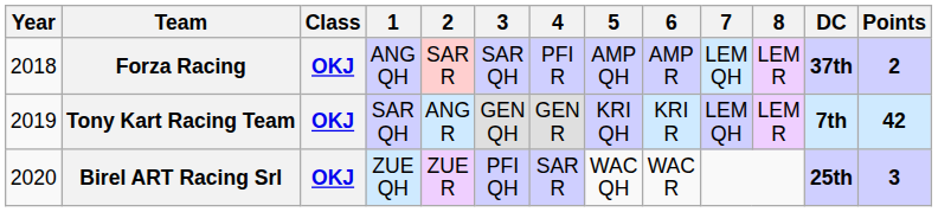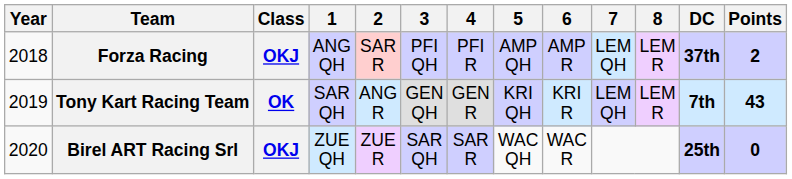Forza Racing | 3: SAR QH -> PFI QH
Tony Kart Racing Team | Class: OKJ -> OK
Tony Kart Racing Team | Points: 42 -> 43
Birel ART Racing Srl | 3: PFI QH -> SAR QH
Birel ART Racing Srl | Points: 3 -> 0
